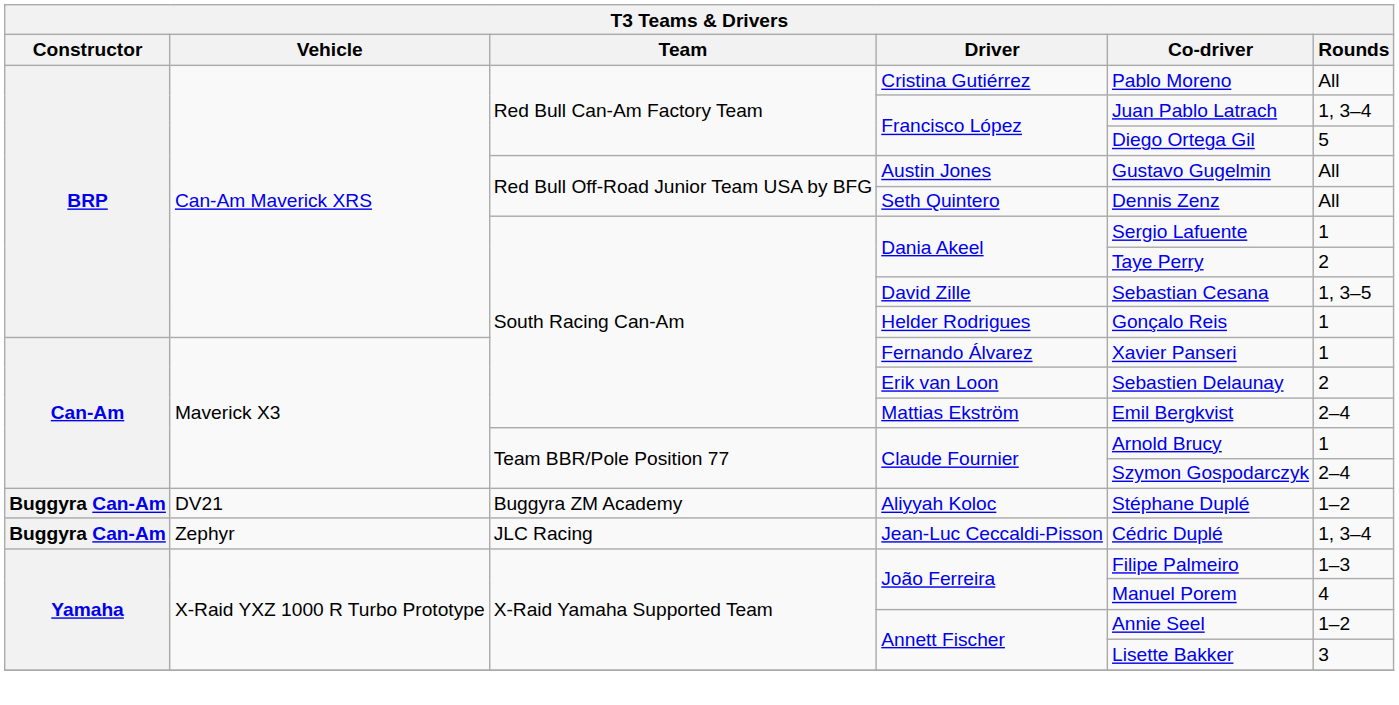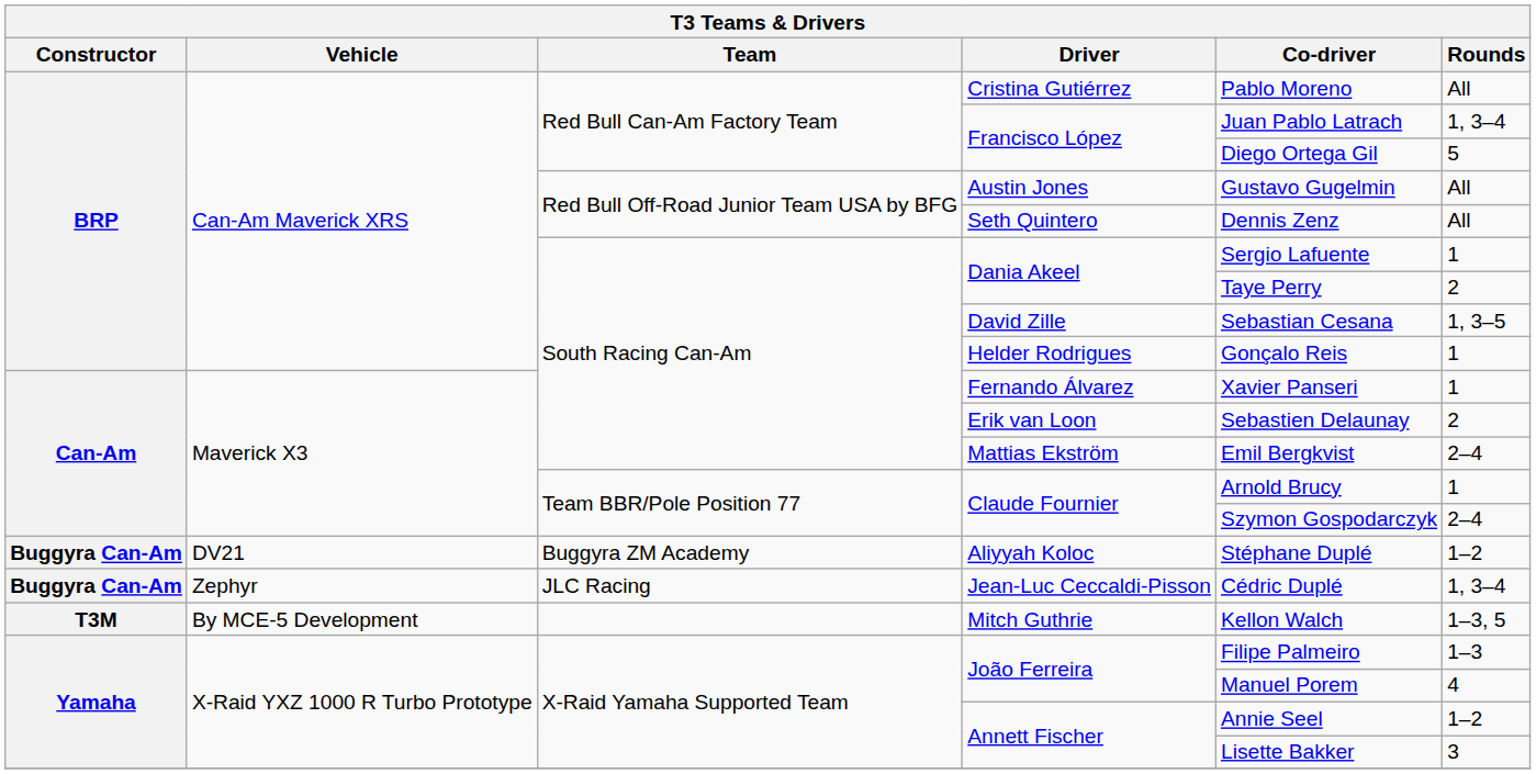+ row: T3M | By MCE-5 Development | Mitch Guthrie | Kellon Walch | 1–3, 5
